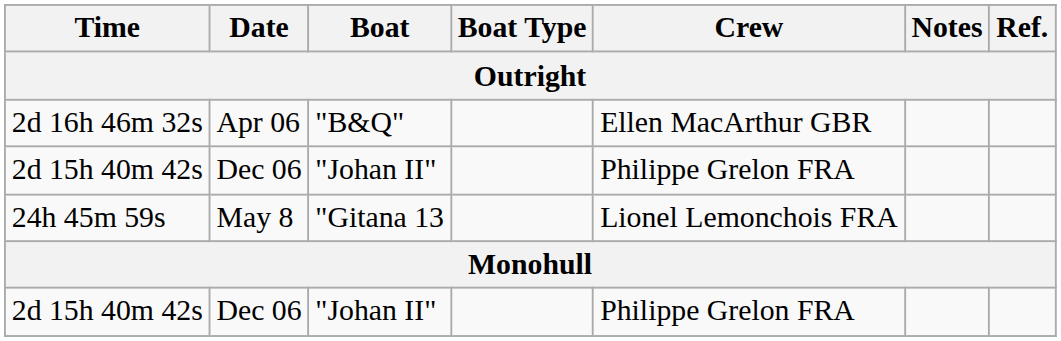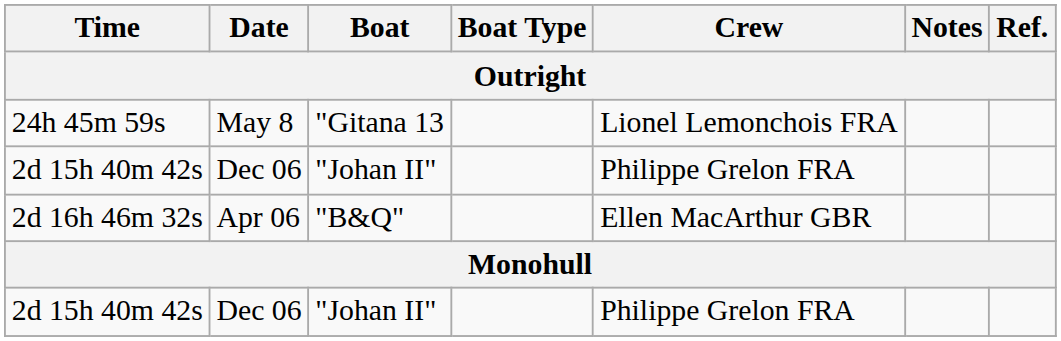rows swapped: 2d 16h 46m 32s <-> 24h 45m 59s
